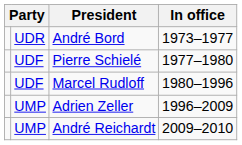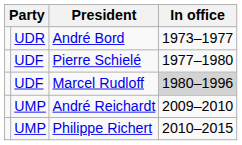Marcel Rudloff | In office: no background -> lightgrey background
- row: UMP | Adrien Zeller | 1996–2009
+ row: UMP | Philippe Richert | 2010–2015
